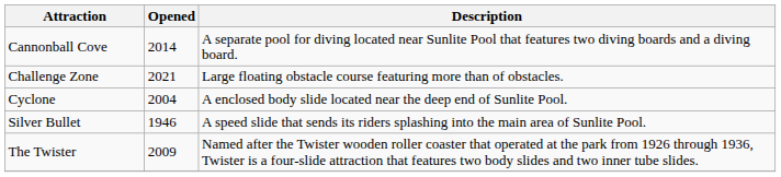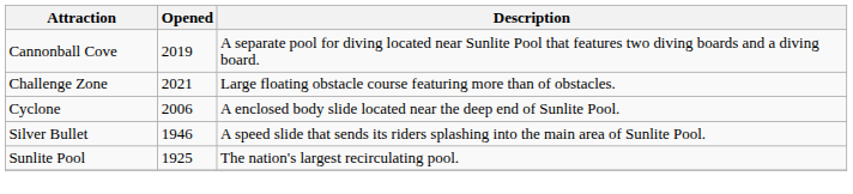Cannonball Cove | Opened: 2014 -> 2019
Cyclone | Opened: 2004 -> 2006
+ row: Sunlite Pool | 1925 | The nation's largest recirculating pool.
- row: The Twister | 2009 | Named after the Twister wooden roller coaster that operated at the park from 1926 through 1936, Twister is a four-slide attraction that features two body slides and two inner tube slides.
